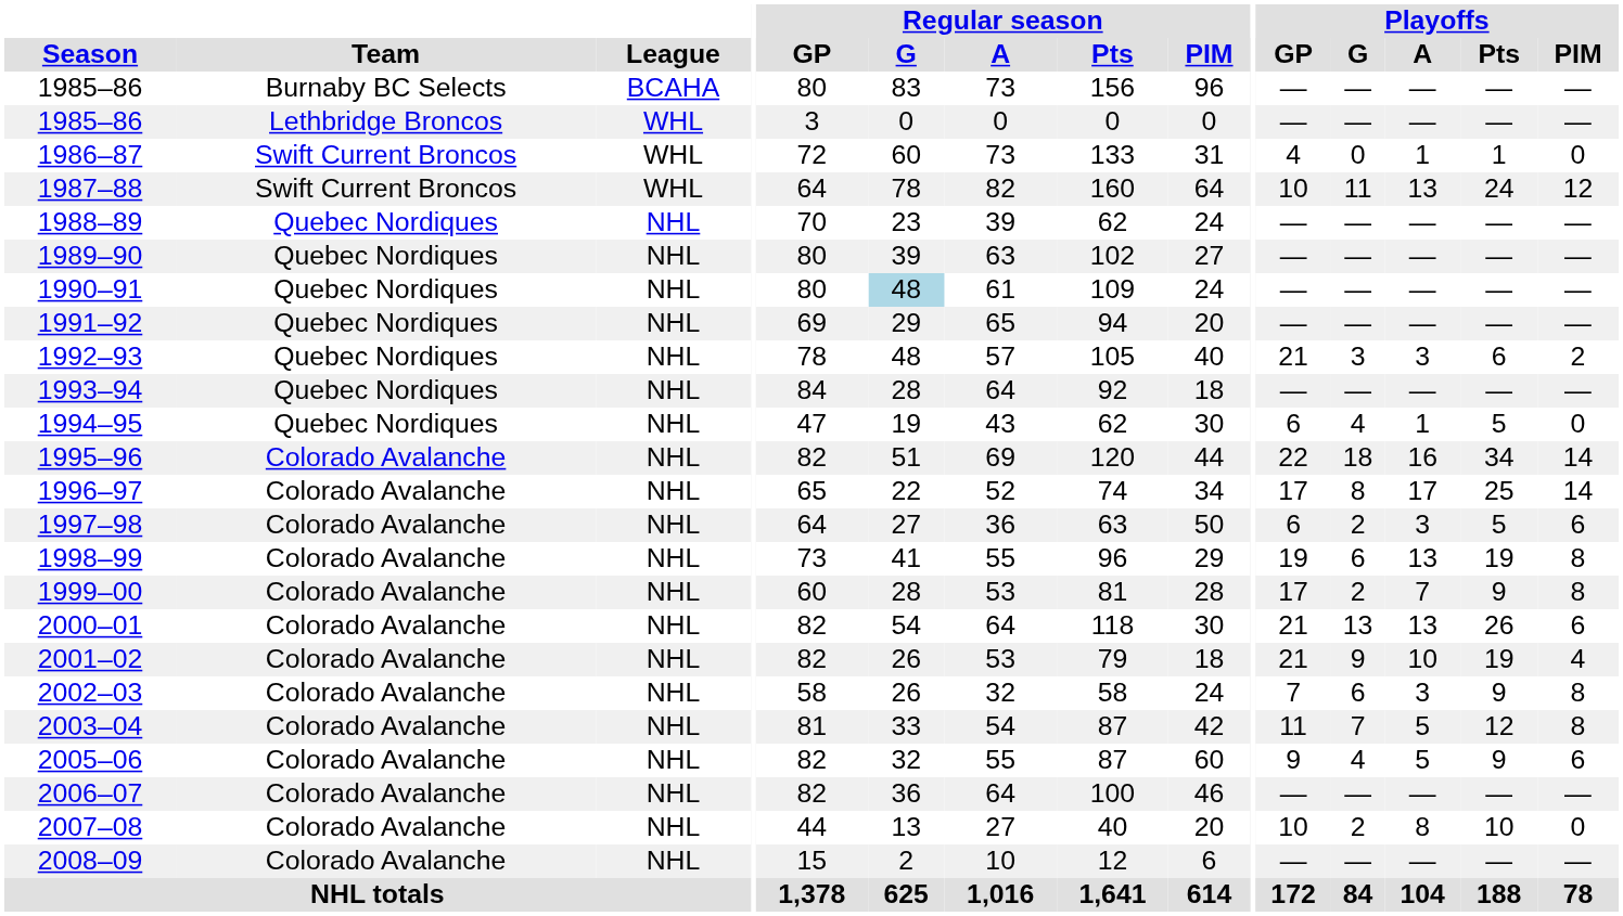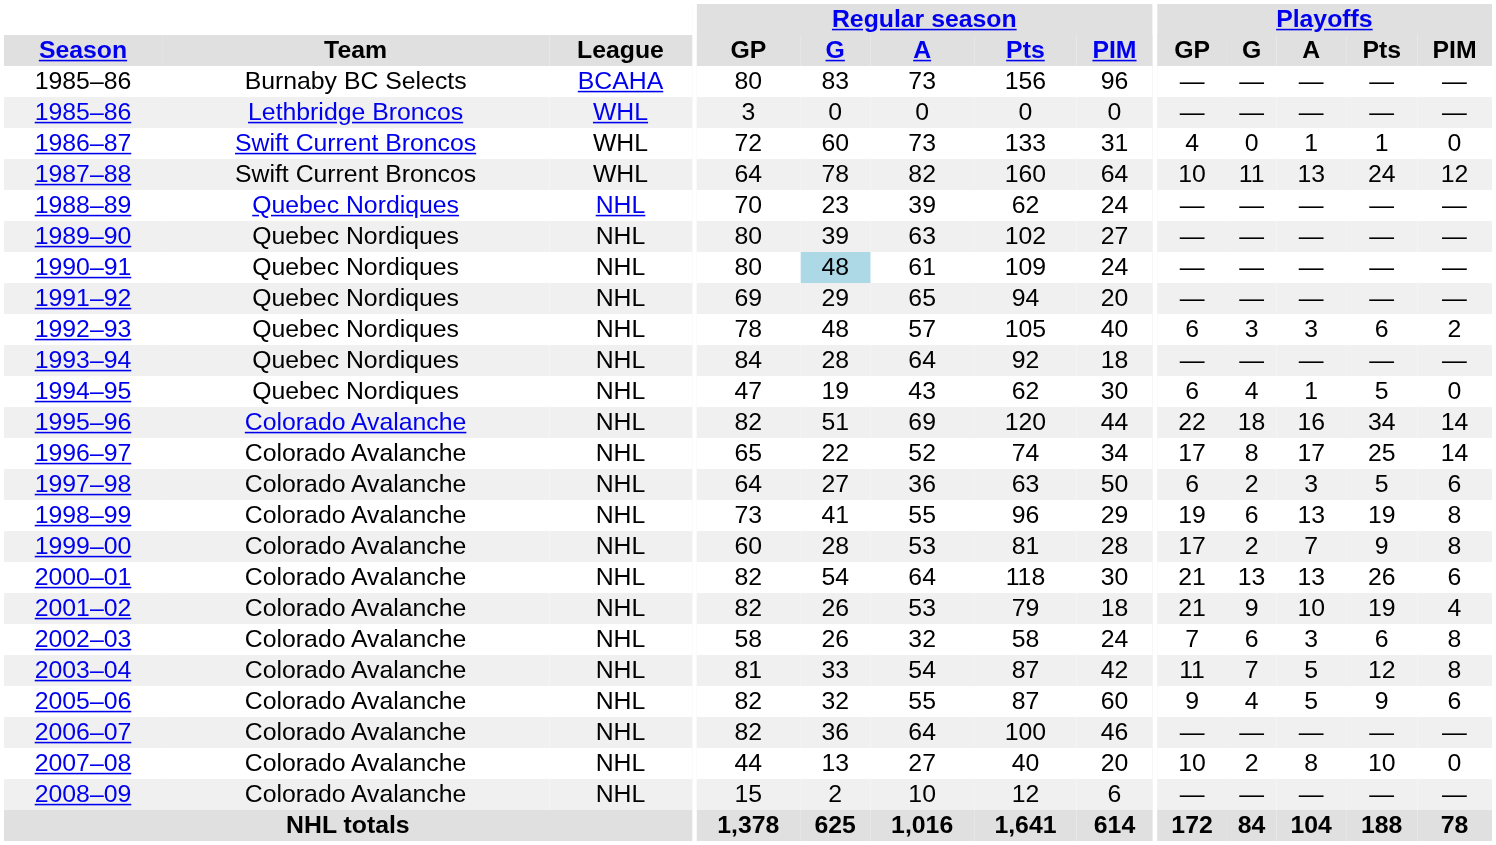1992–93 | Playoffs / GP: 21 -> 6
2002–03 | Playoffs / Pts: 9 -> 6
